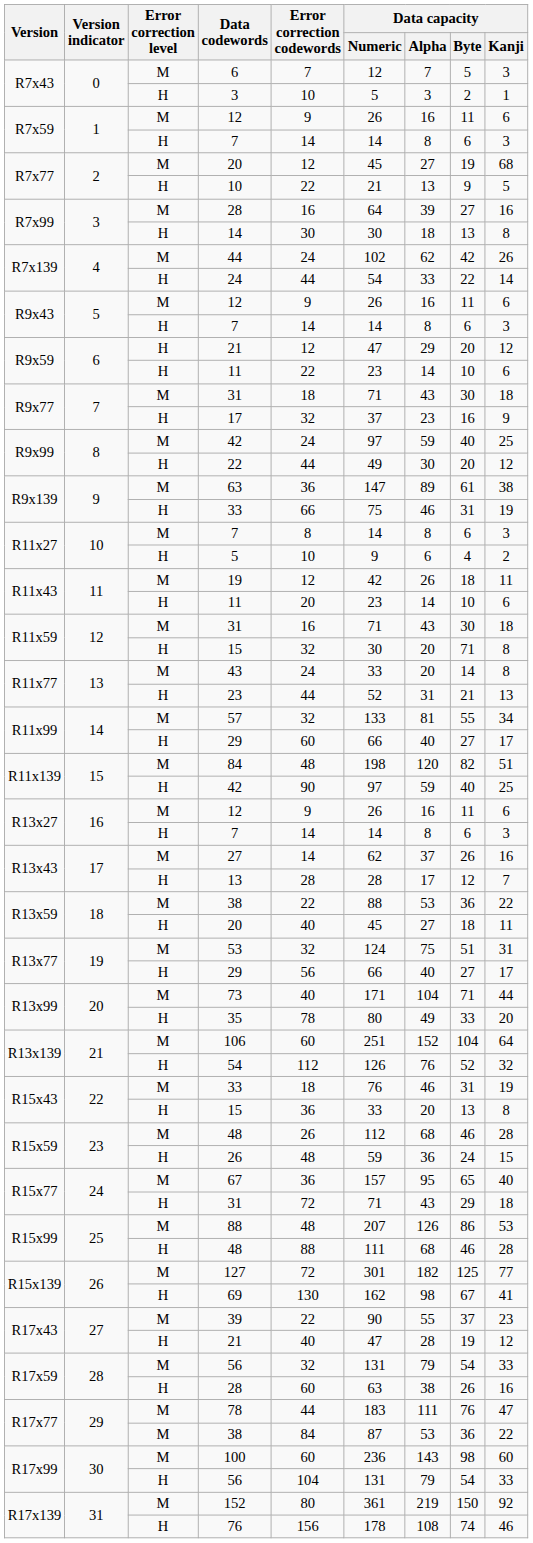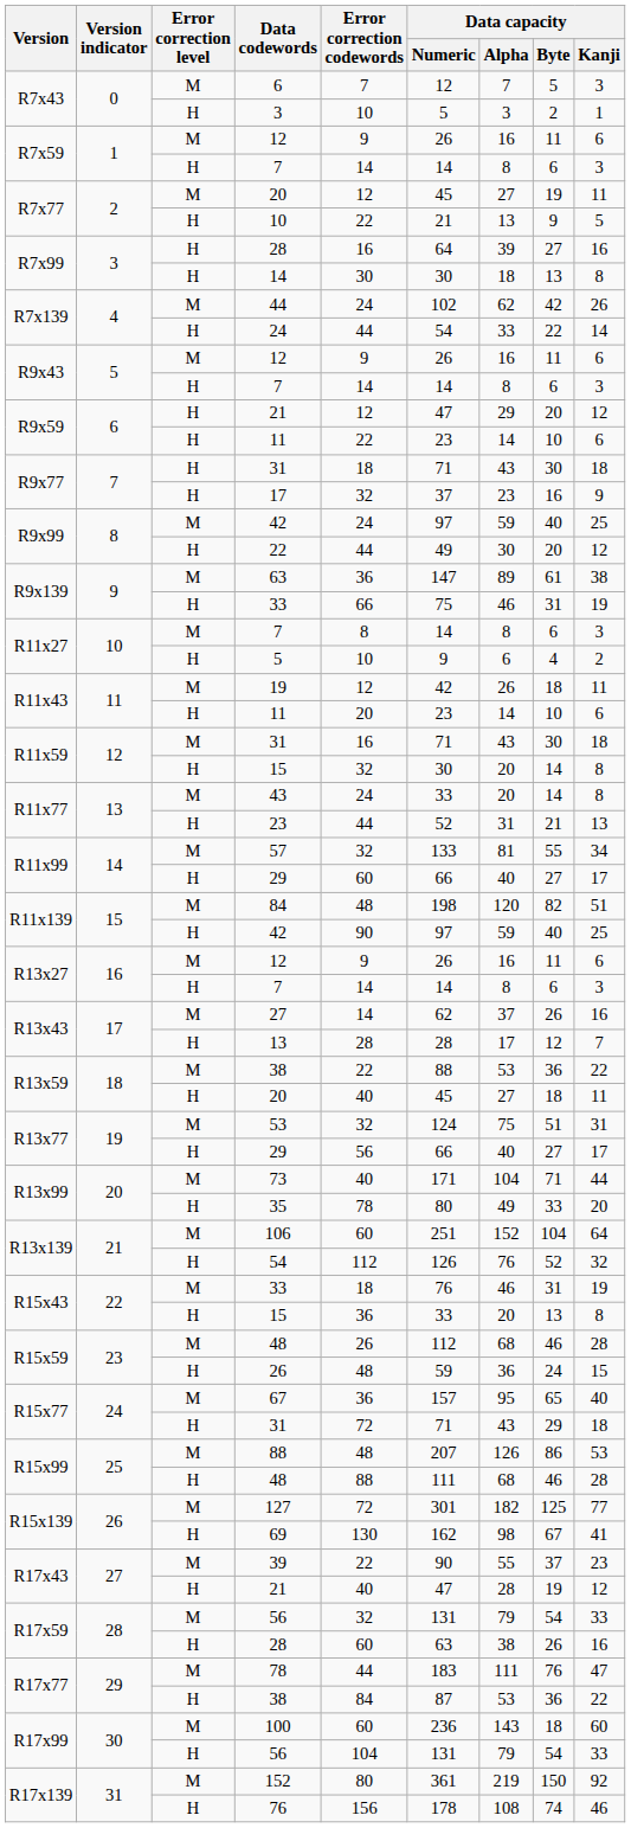R7x77 / 20 | Data capacity / Kanji: 68 -> 11
R7x99 / 28 | Error correction level: M -> H
R9x77 / 31 | Error correction level: M -> H
R11x59 / 15 | Data capacity / Byte: 71 -> 14
R17x77 / 38 | Error correction level: M -> H
100 | Data capacity / Byte: 98 -> 18
